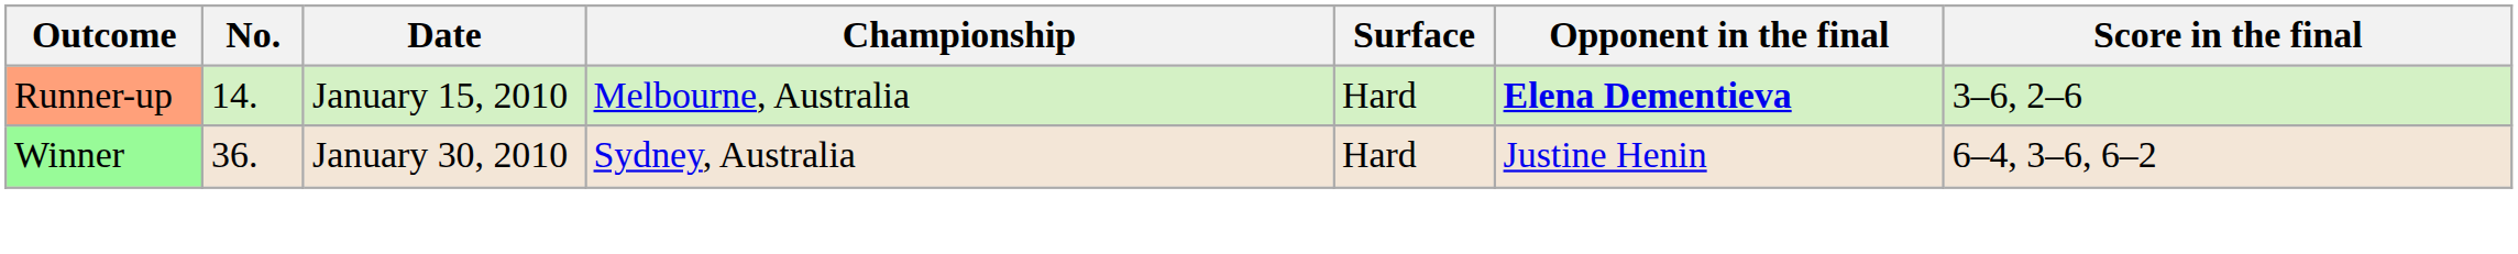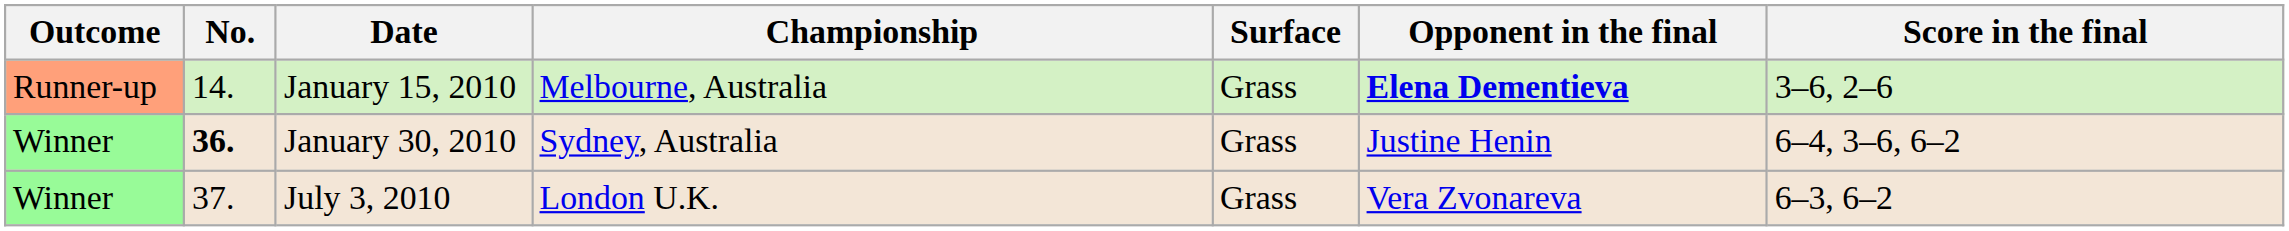January 15, 2010 | Surface: Hard -> Grass
January 30, 2010 | No.: normal -> bold
January 30, 2010 | Surface: Hard -> Grass
+ row: Winner | 37. | July 3, 2010 | London U.K. | Grass | Vera Zvonareva | 6–3, 6–2
